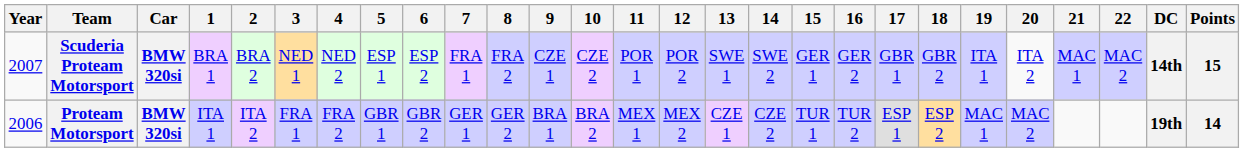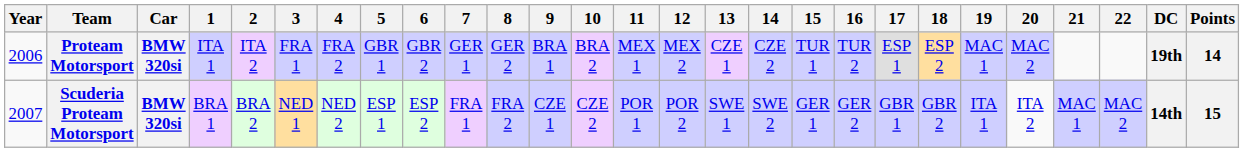rows swapped: Proteam Motorsport <-> Scuderia Proteam Motorsport
